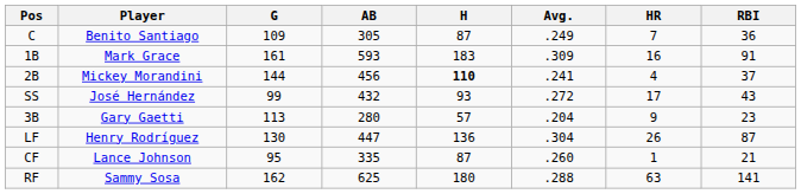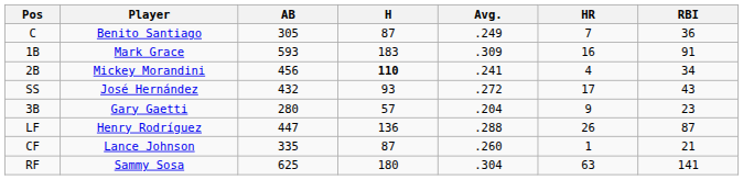- column: G | 109 | 161 | 144 | 99 | 113 | 130 | 95 | 162
2B | RBI: 37 -> 34
LF | Avg.: .304 -> .288
RF | Avg.: .288 -> .304
